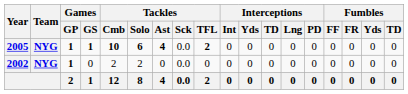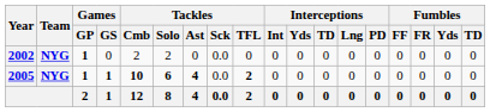rows swapped: 2002 <-> 2005
